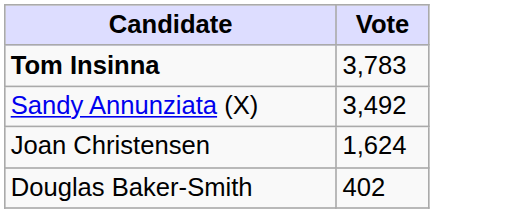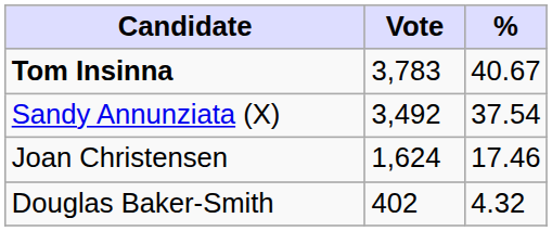+ column: % | 40.67 | 37.54 | 17.46 | 4.32
